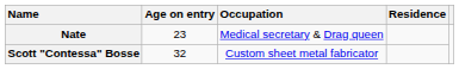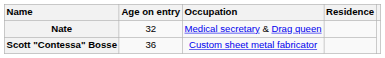Nate | Age on entry: 23 -> 32
Scott "Contessa" Bosse | Age on entry: 32 -> 36
